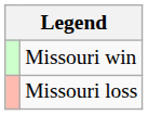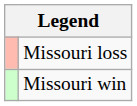rows swapped: Missouri win <-> Missouri loss
